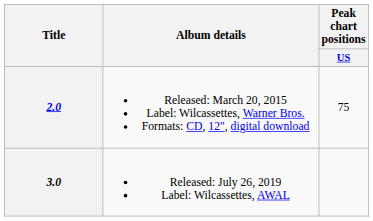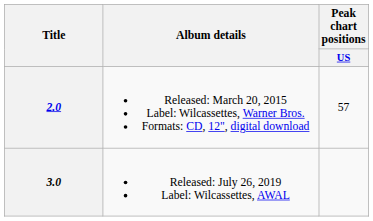2.0 | Peak chart positions / US: 75 -> 57
